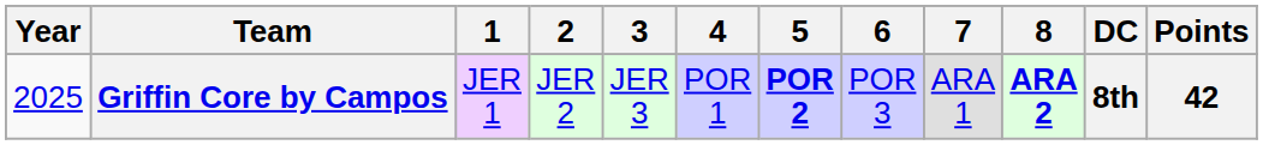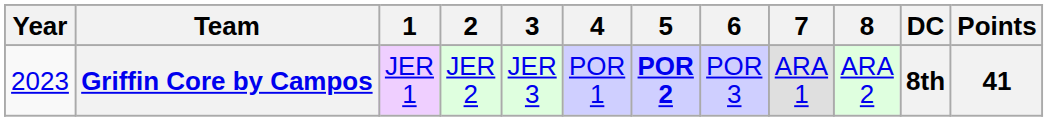Griffin Core by Campos | Year: 2025 -> 2023
Griffin Core by Campos | 8: bold -> normal
Griffin Core by Campos | Points: 42 -> 41
